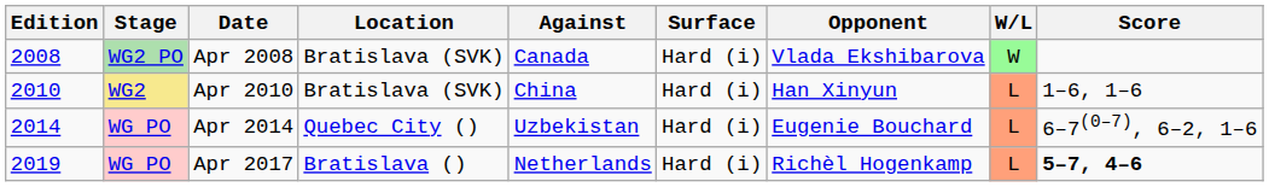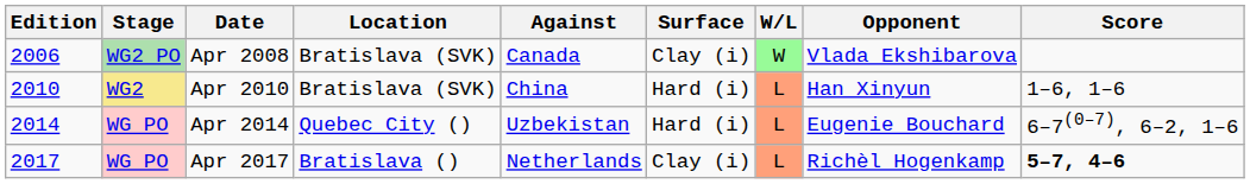columns swapped: Opponent <-> W/L
Apr 2008 | Edition: 2008 -> 2006
Apr 2008 | Surface: Hard (i) -> Clay (i)
Apr 2017 | Edition: 2019 -> 2017
Apr 2017 | Surface: Hard (i) -> Clay (i)
